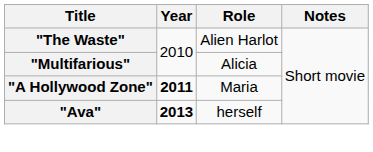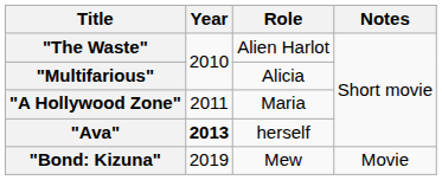"A Hollywood Zone" | Year: bold -> normal
+ row: "Bond: Kizuna" | 2019 | Mew | Movie
